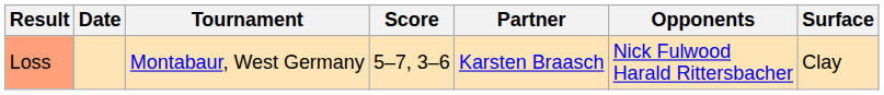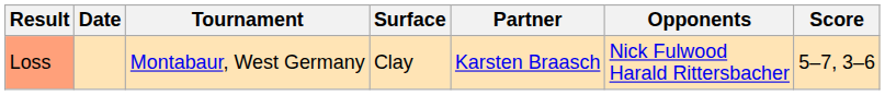columns swapped: Surface <-> Score
